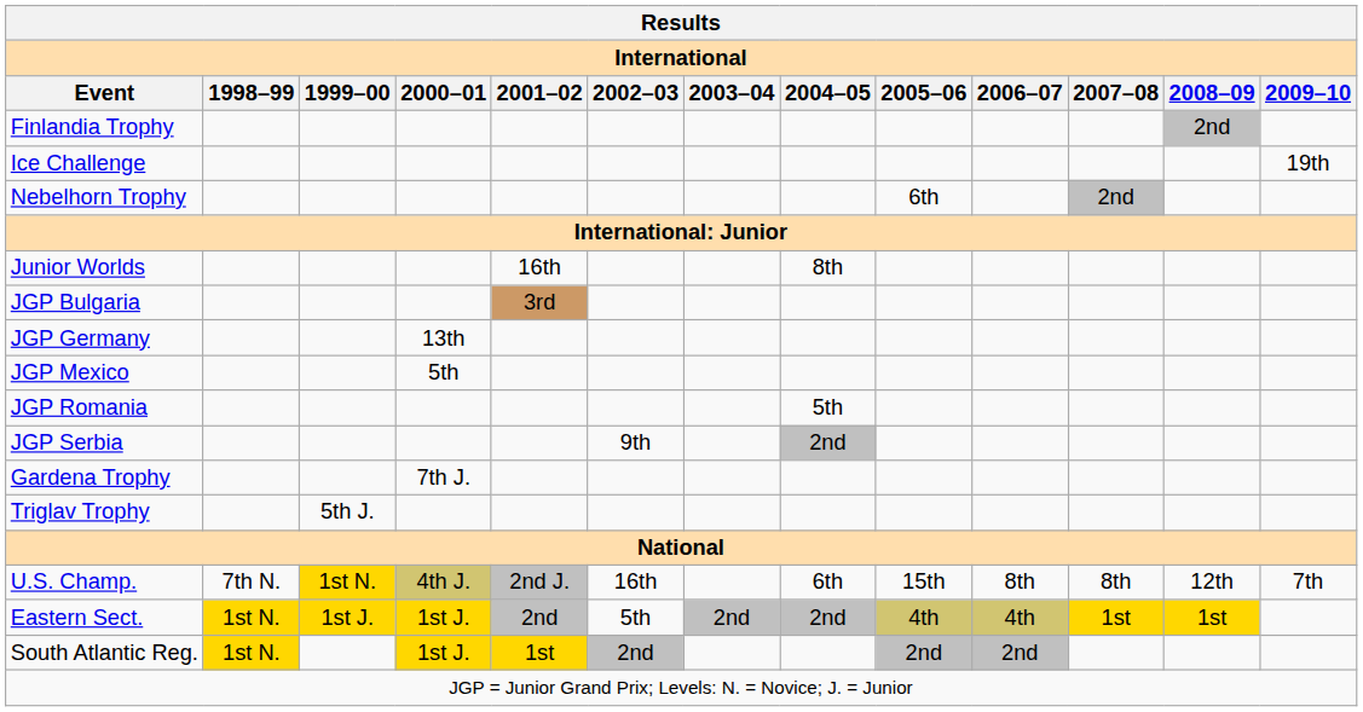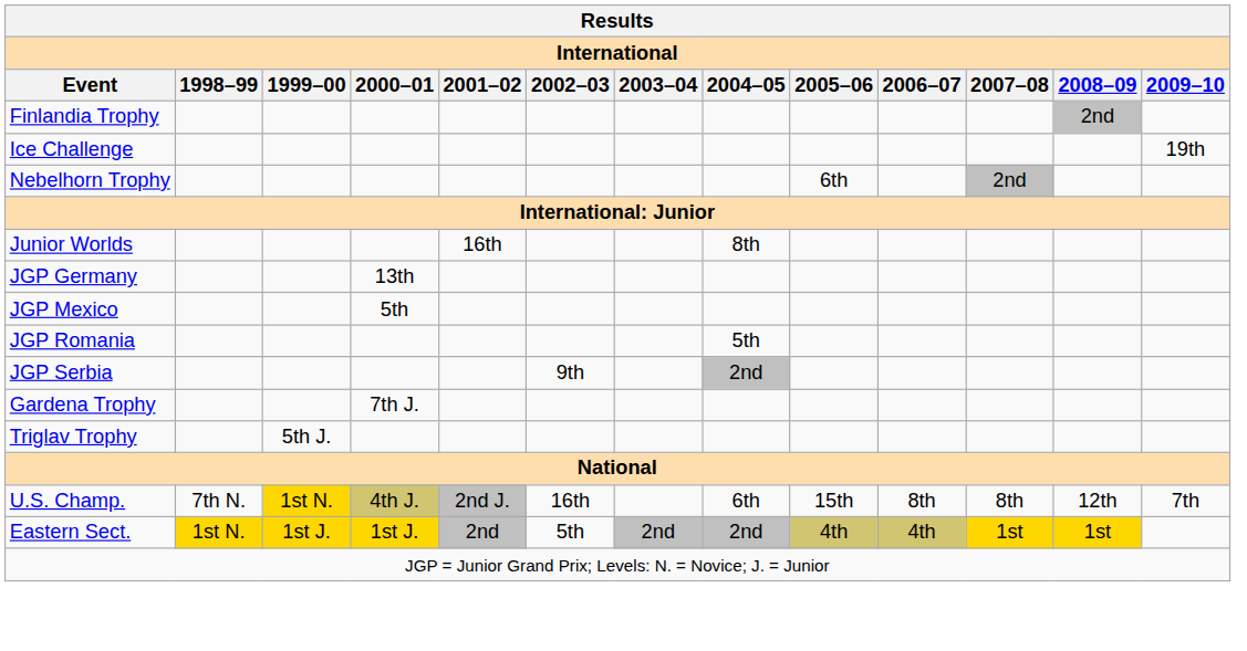- row: JGP Bulgaria | 3rd
- row: South Atlantic Reg. | 1st N. | 1st J. | 1st | 2nd | 2nd | 2nd
